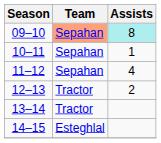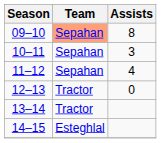09–10 | Assists: paleturquoise background -> no background
10–11 | Assists: 1 -> 3
12–13 | Assists: 2 -> 0
